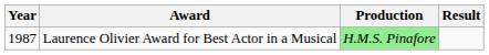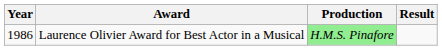Laurence Olivier Award for Best Actor in a Musical | Year: 1987 -> 1986
